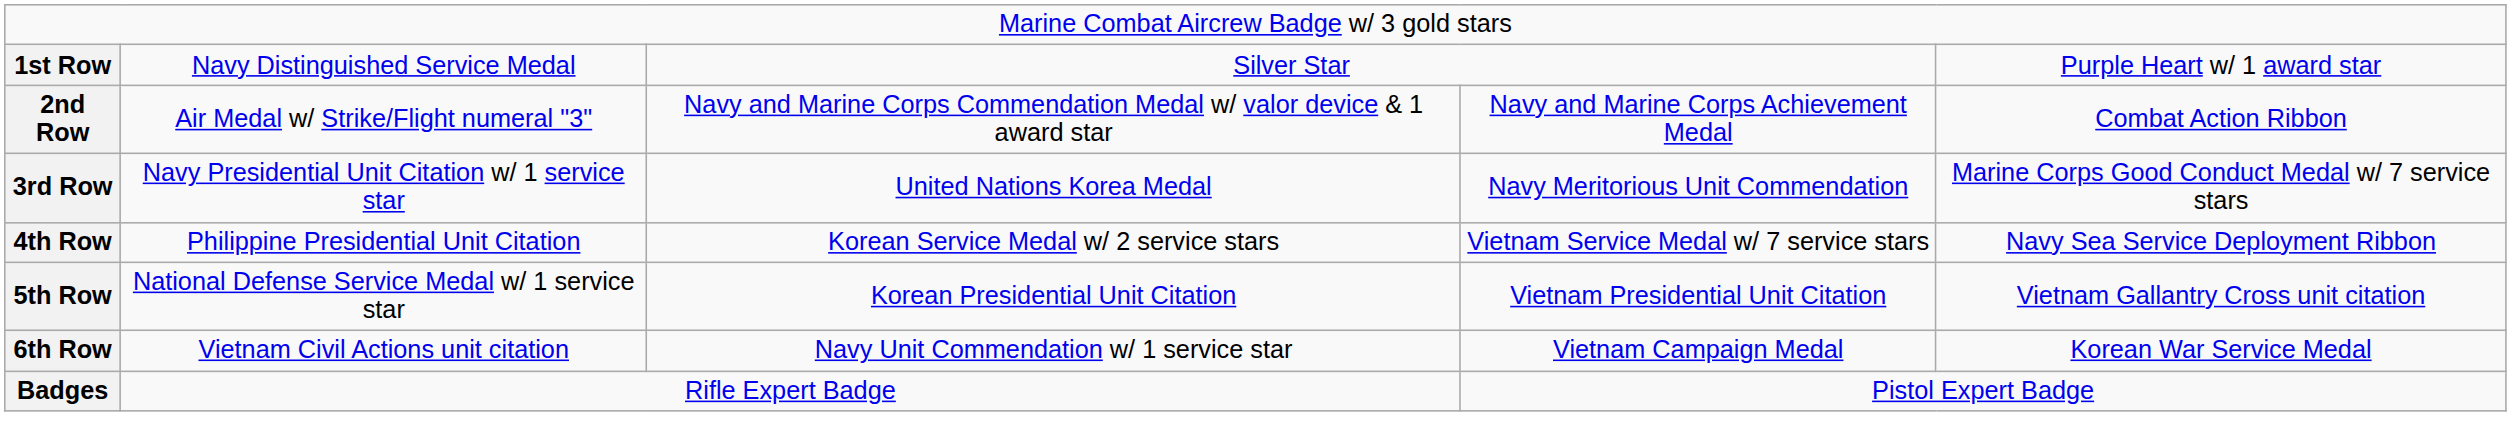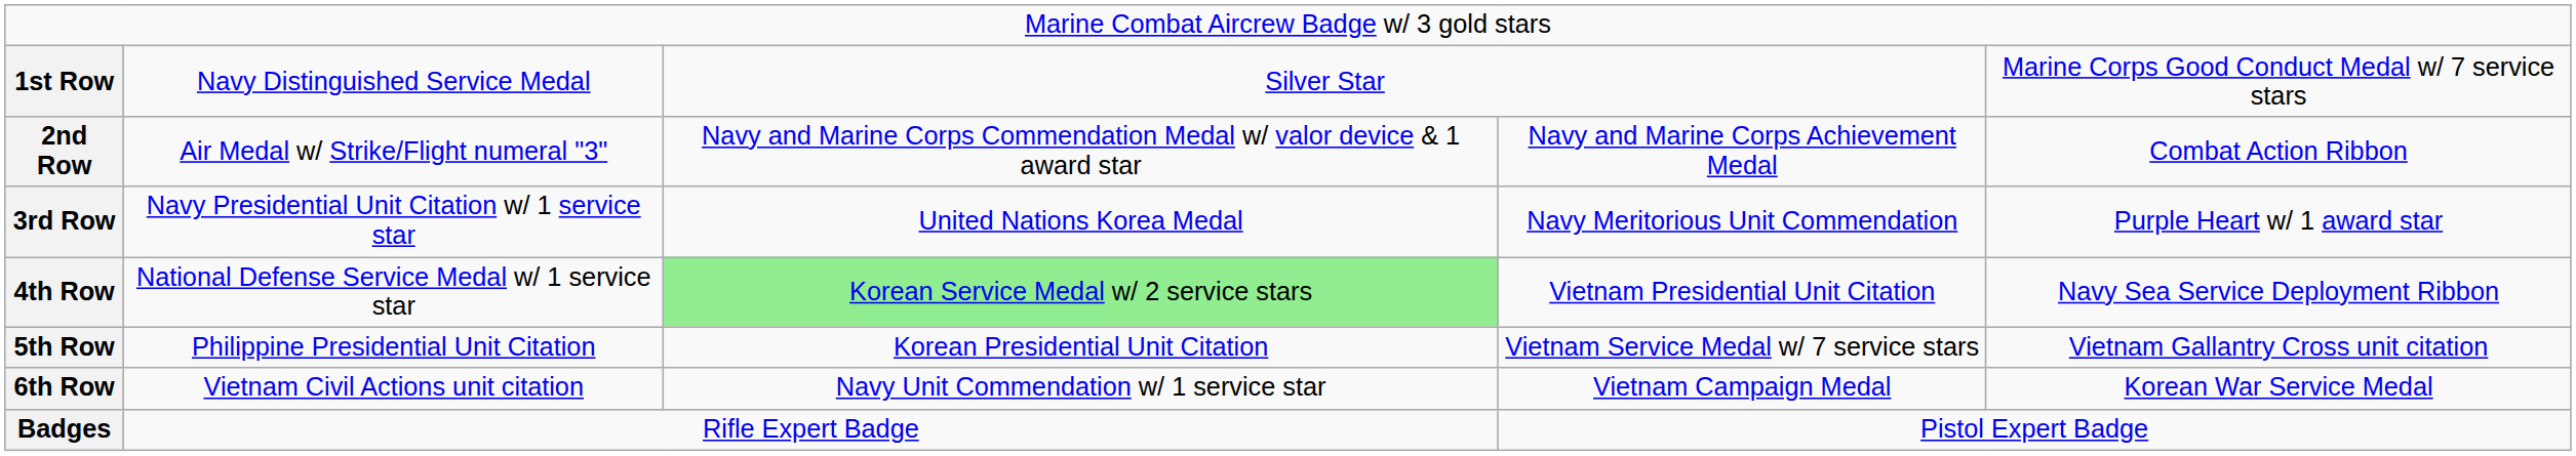1st Row | column 5: Purple Heart w/ 1 award star -> Marine Corps Good Conduct Medal w/ 7 service stars
3rd Row | column 5: Marine Corps Good Conduct Medal w/ 7 service stars -> Purple Heart w/ 1 award star
4th Row | column 2: Philippine Presidential Unit Citation -> National Defense Service Medal w/ 1 service star
4th Row | column 3: no background -> lightgreen background
4th Row | column 4: Vietnam Service Medal w/ 7 service stars -> Vietnam Presidential Unit Citation
5th Row | column 2: National Defense Service Medal w/ 1 service star -> Philippine Presidential Unit Citation
5th Row | column 4: Vietnam Presidential Unit Citation -> Vietnam Service Medal w/ 7 service stars
